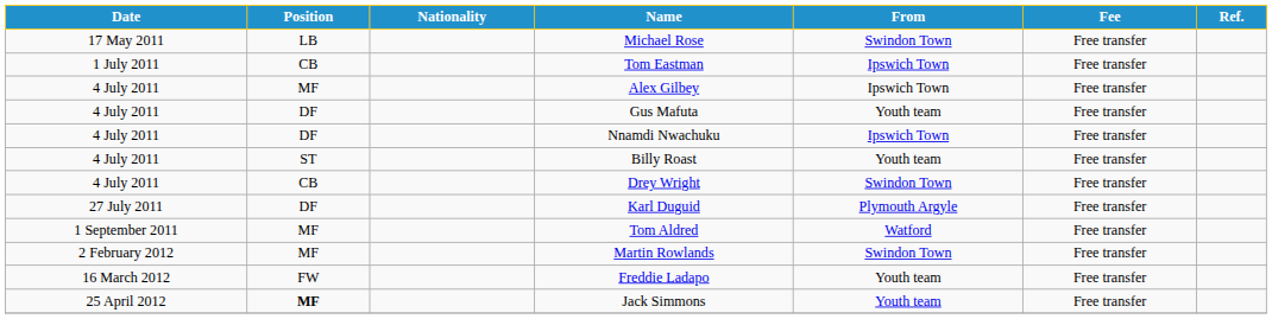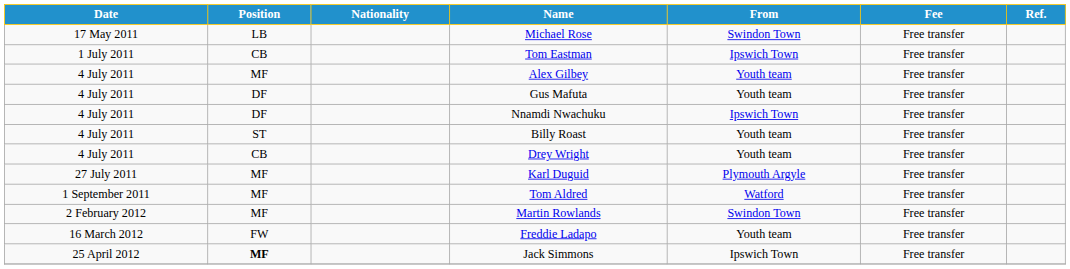Alex Gilbey | From: Ipswich Town -> Youth team
Drey Wright | From: Swindon Town -> Youth team
Karl Duguid | Position: DF -> MF
Jack Simmons | From: Youth team -> Ipswich Town
